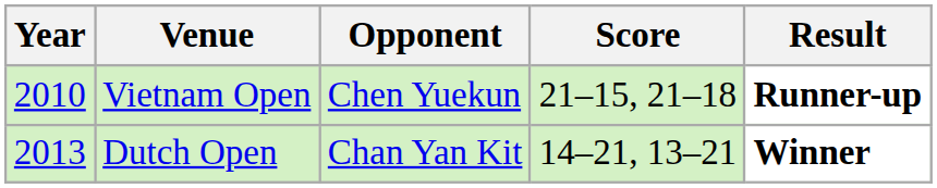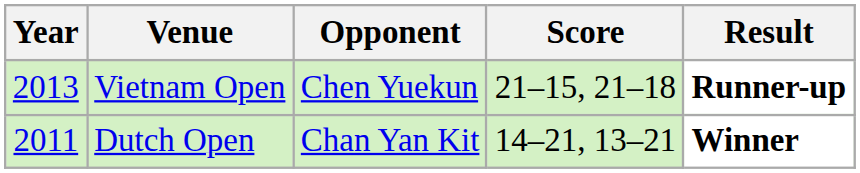Vietnam Open | Year: 2010 -> 2013
Dutch Open | Year: 2013 -> 2011
